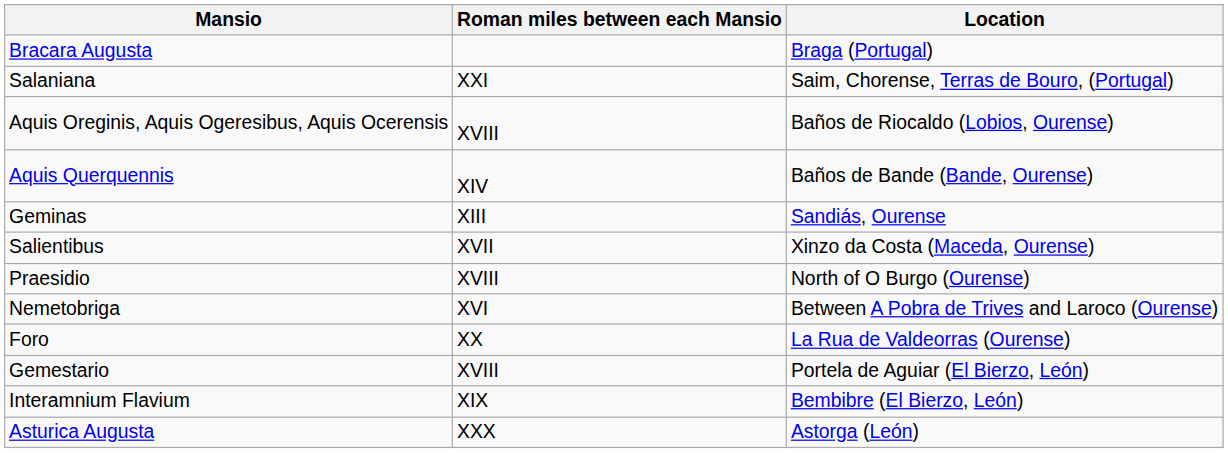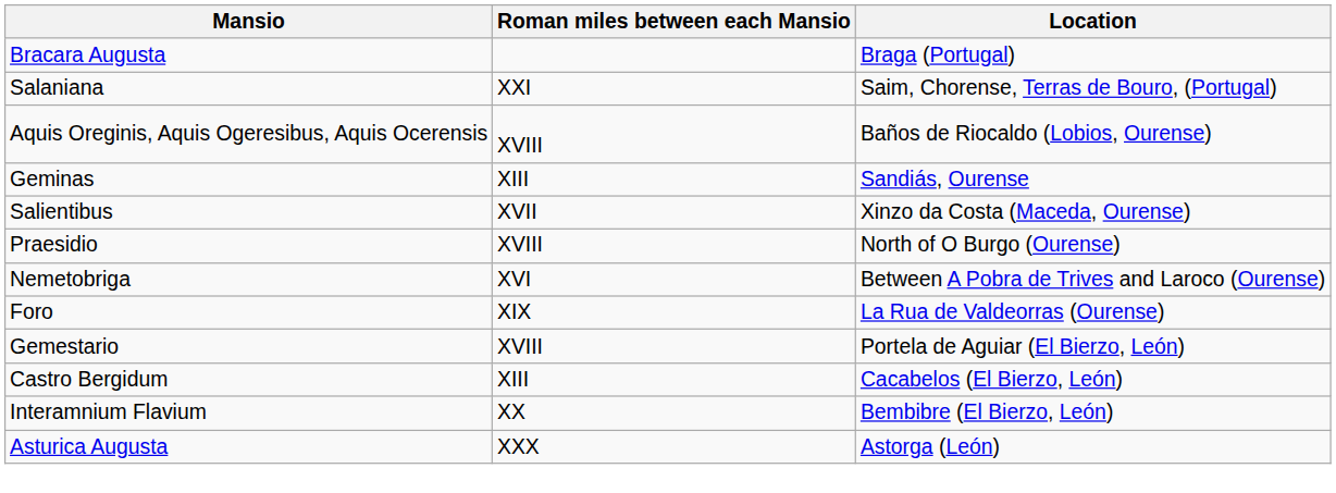- row: Aquis Querquennis | XIV | Baños de Bande (Bande, Ourense)
Foro | Roman miles between each Mansio: XX -> XIX
+ row: Castro Bergidum | XIII | Cacabelos (El Bierzo, León)
Interamnium Flavium | Roman miles between each Mansio: XIX -> XX
